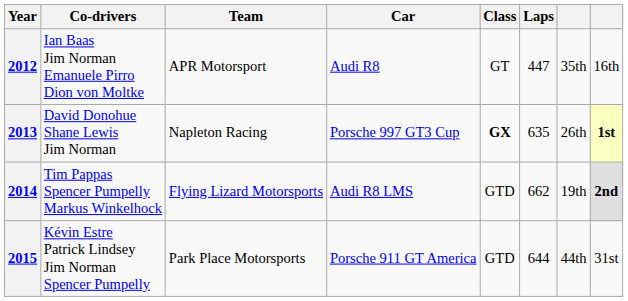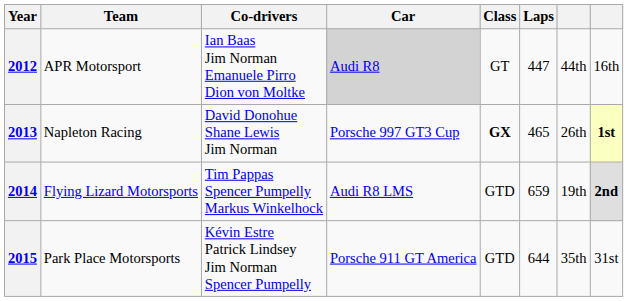columns swapped: Team <-> Co-drivers
2012 | Car: no background -> lightgrey background
2012 | column 7: 35th -> 44th
2013 | Laps: 635 -> 465
2014 | Laps: 662 -> 659
2015 | column 7: 44th -> 35th
